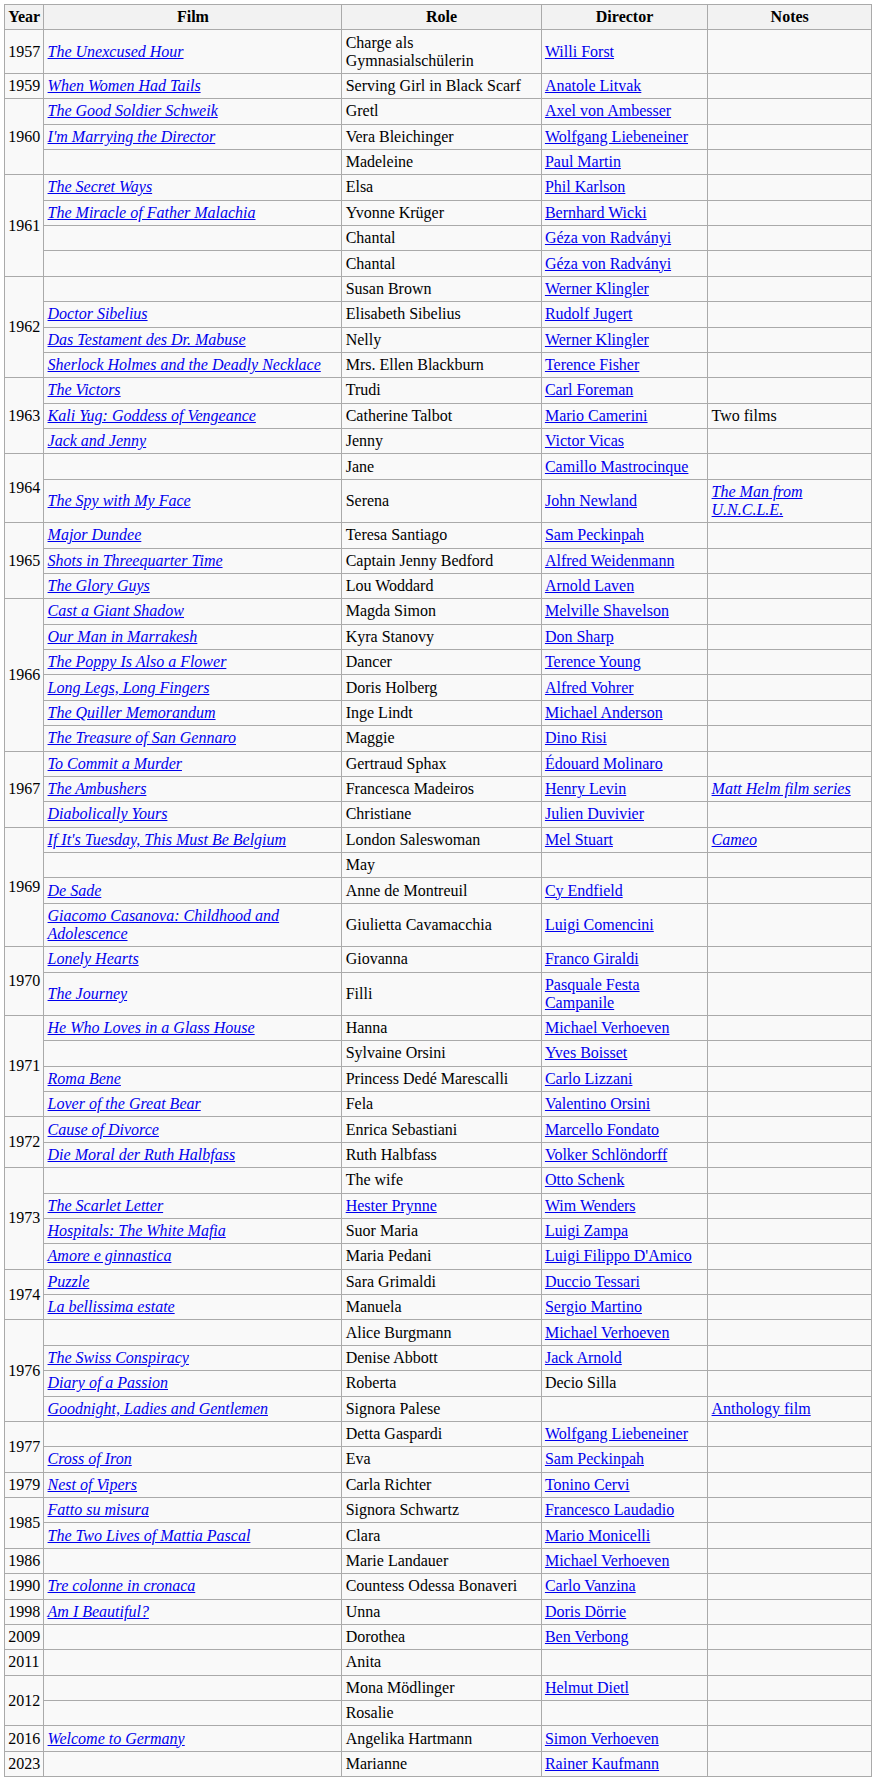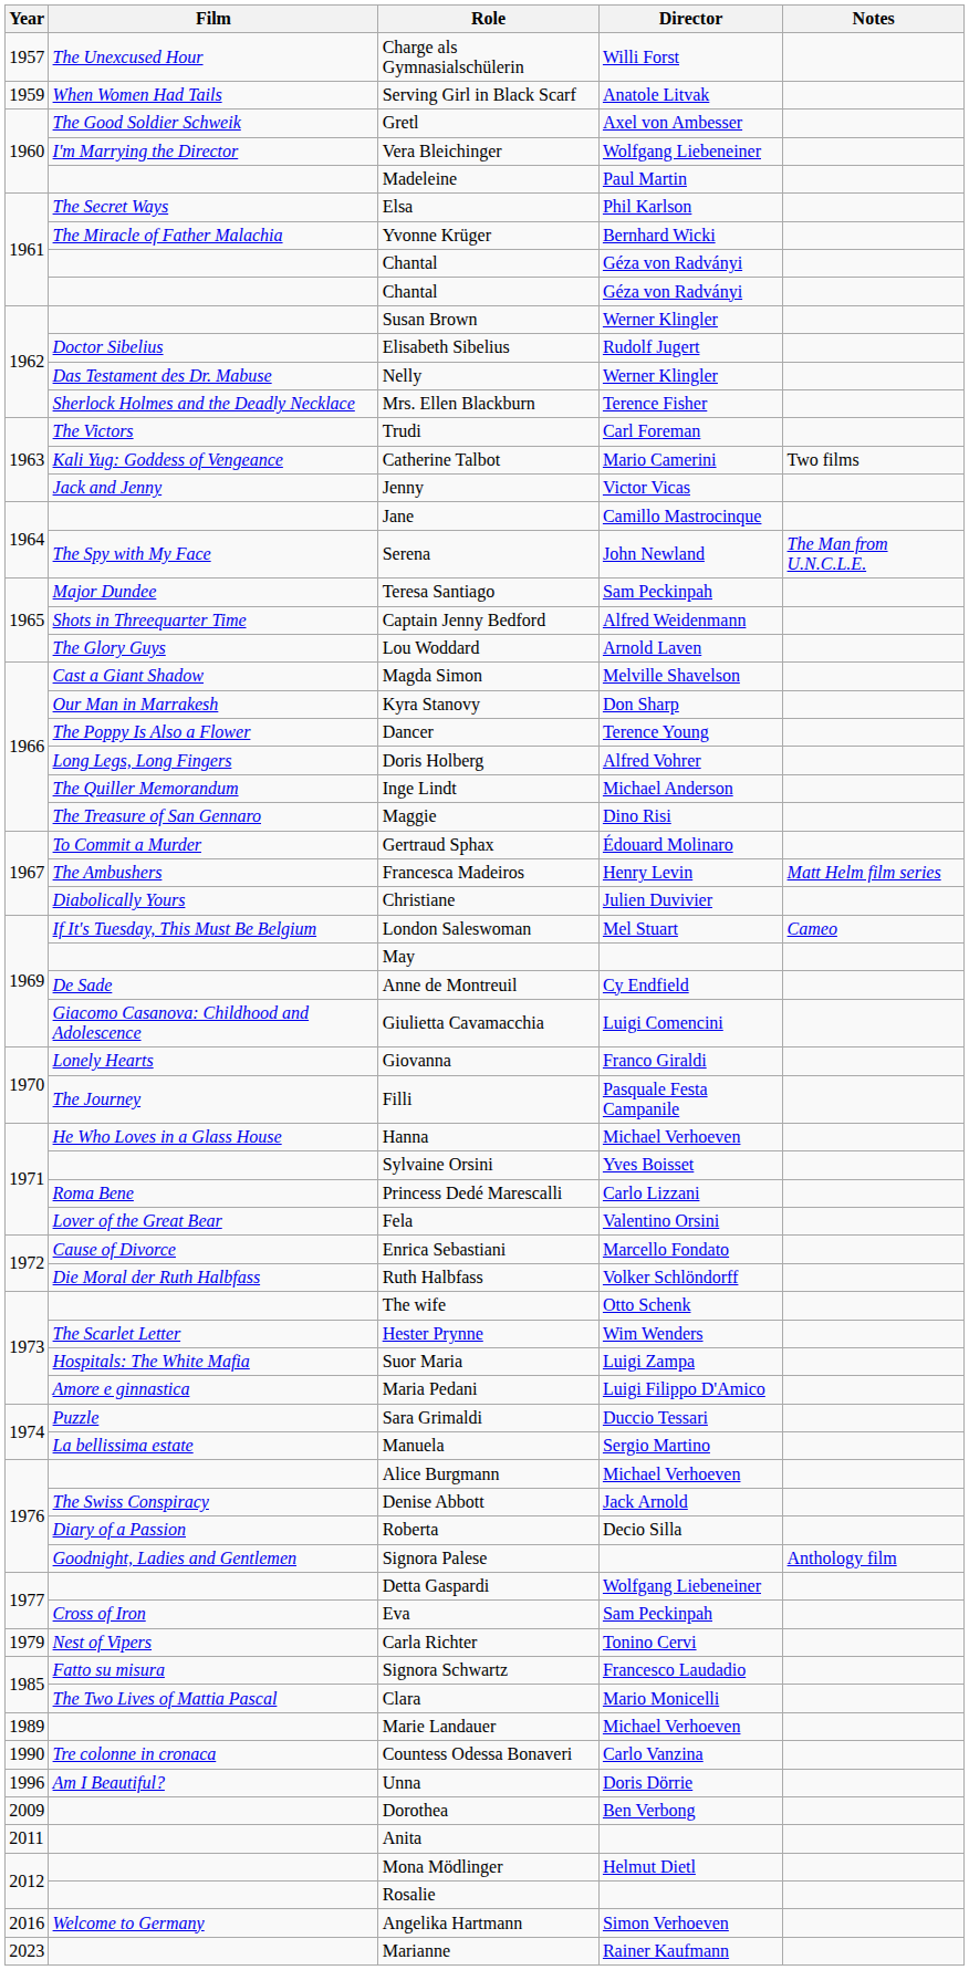Marie Landauer | Year: 1986 -> 1989
Unna | Year: 1998 -> 1996
